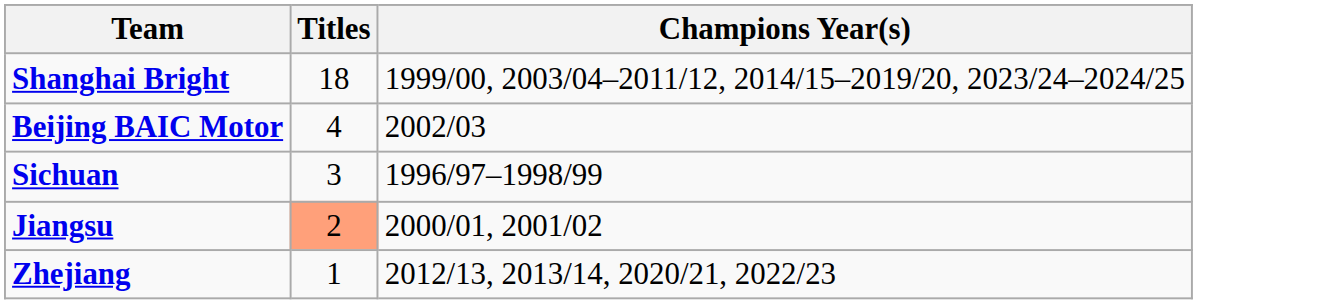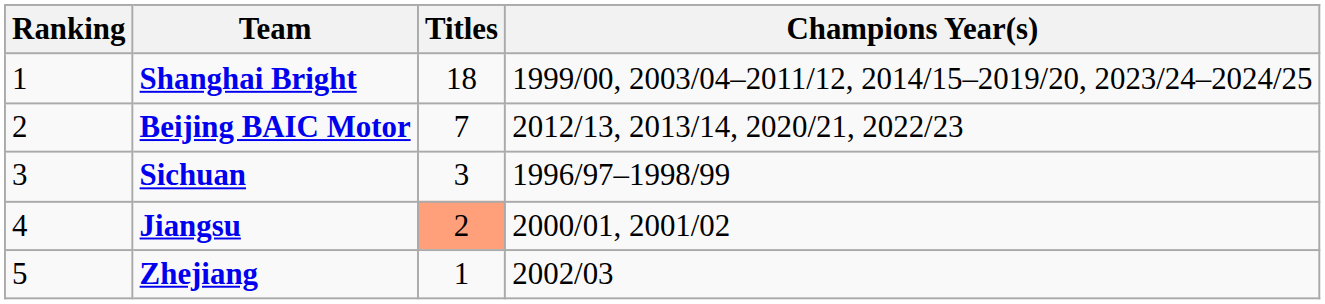+ column: Ranking | 1 | 2 | 3 | 4 | 5
Beijing BAIC Motor | Titles: 4 -> 7
Beijing BAIC Motor | Champions Year(s): 2002/03 -> 2012/13, 2013/14, 2020/21, 2022/23
Zhejiang | Champions Year(s): 2012/13, 2013/14, 2020/21, 2022/23 -> 2002/03
